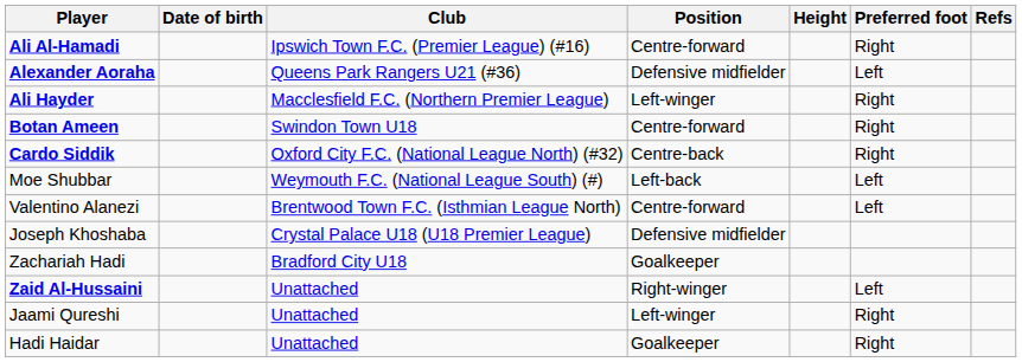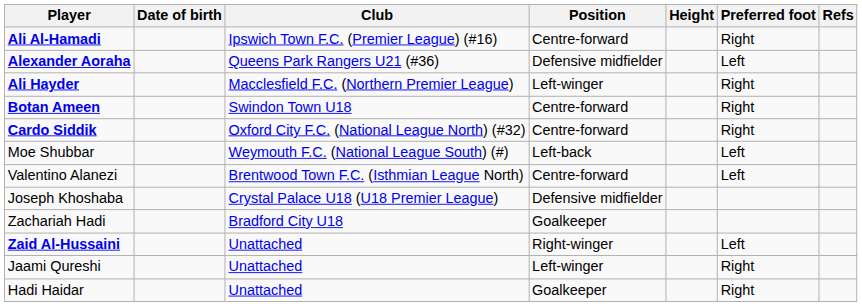Cardo Siddik | Position: Centre-back -> Centre-forward
